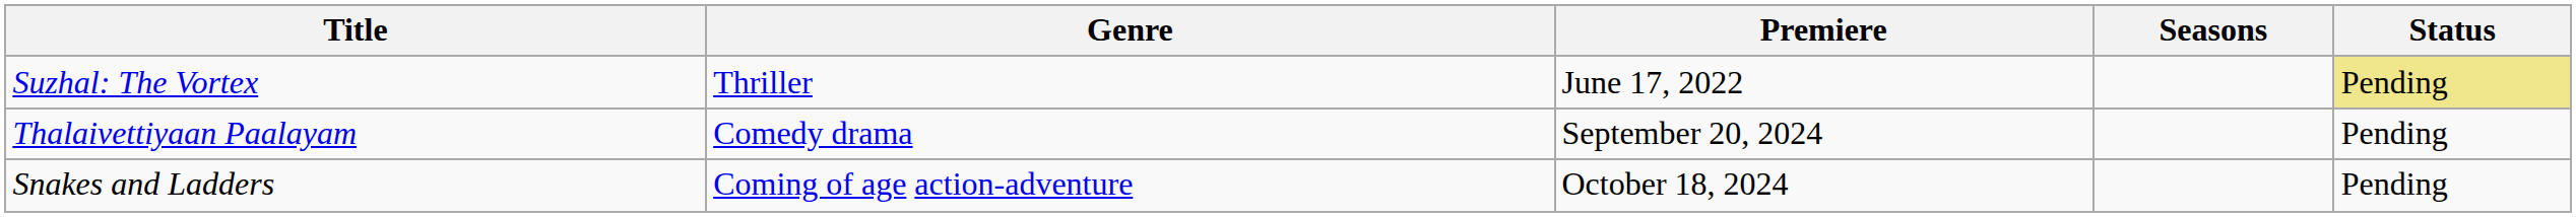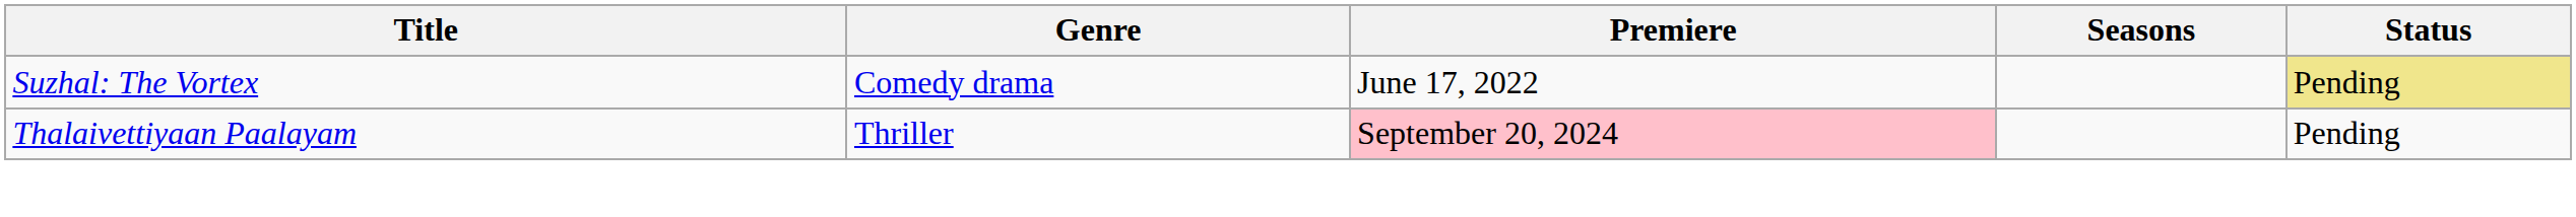Suzhal: The Vortex | Genre: Thriller -> Comedy drama
Thalaivettiyaan Paalayam | Genre: Comedy drama -> Thriller
Thalaivettiyaan Paalayam | Premiere: no background -> pink background
- row: Snakes and Ladders | Coming of age action-adventure | October 18, 2024 | Pending
